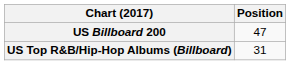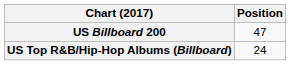US Top R&B/Hip-Hop Albums (Billboard) | Position: 31 -> 24
